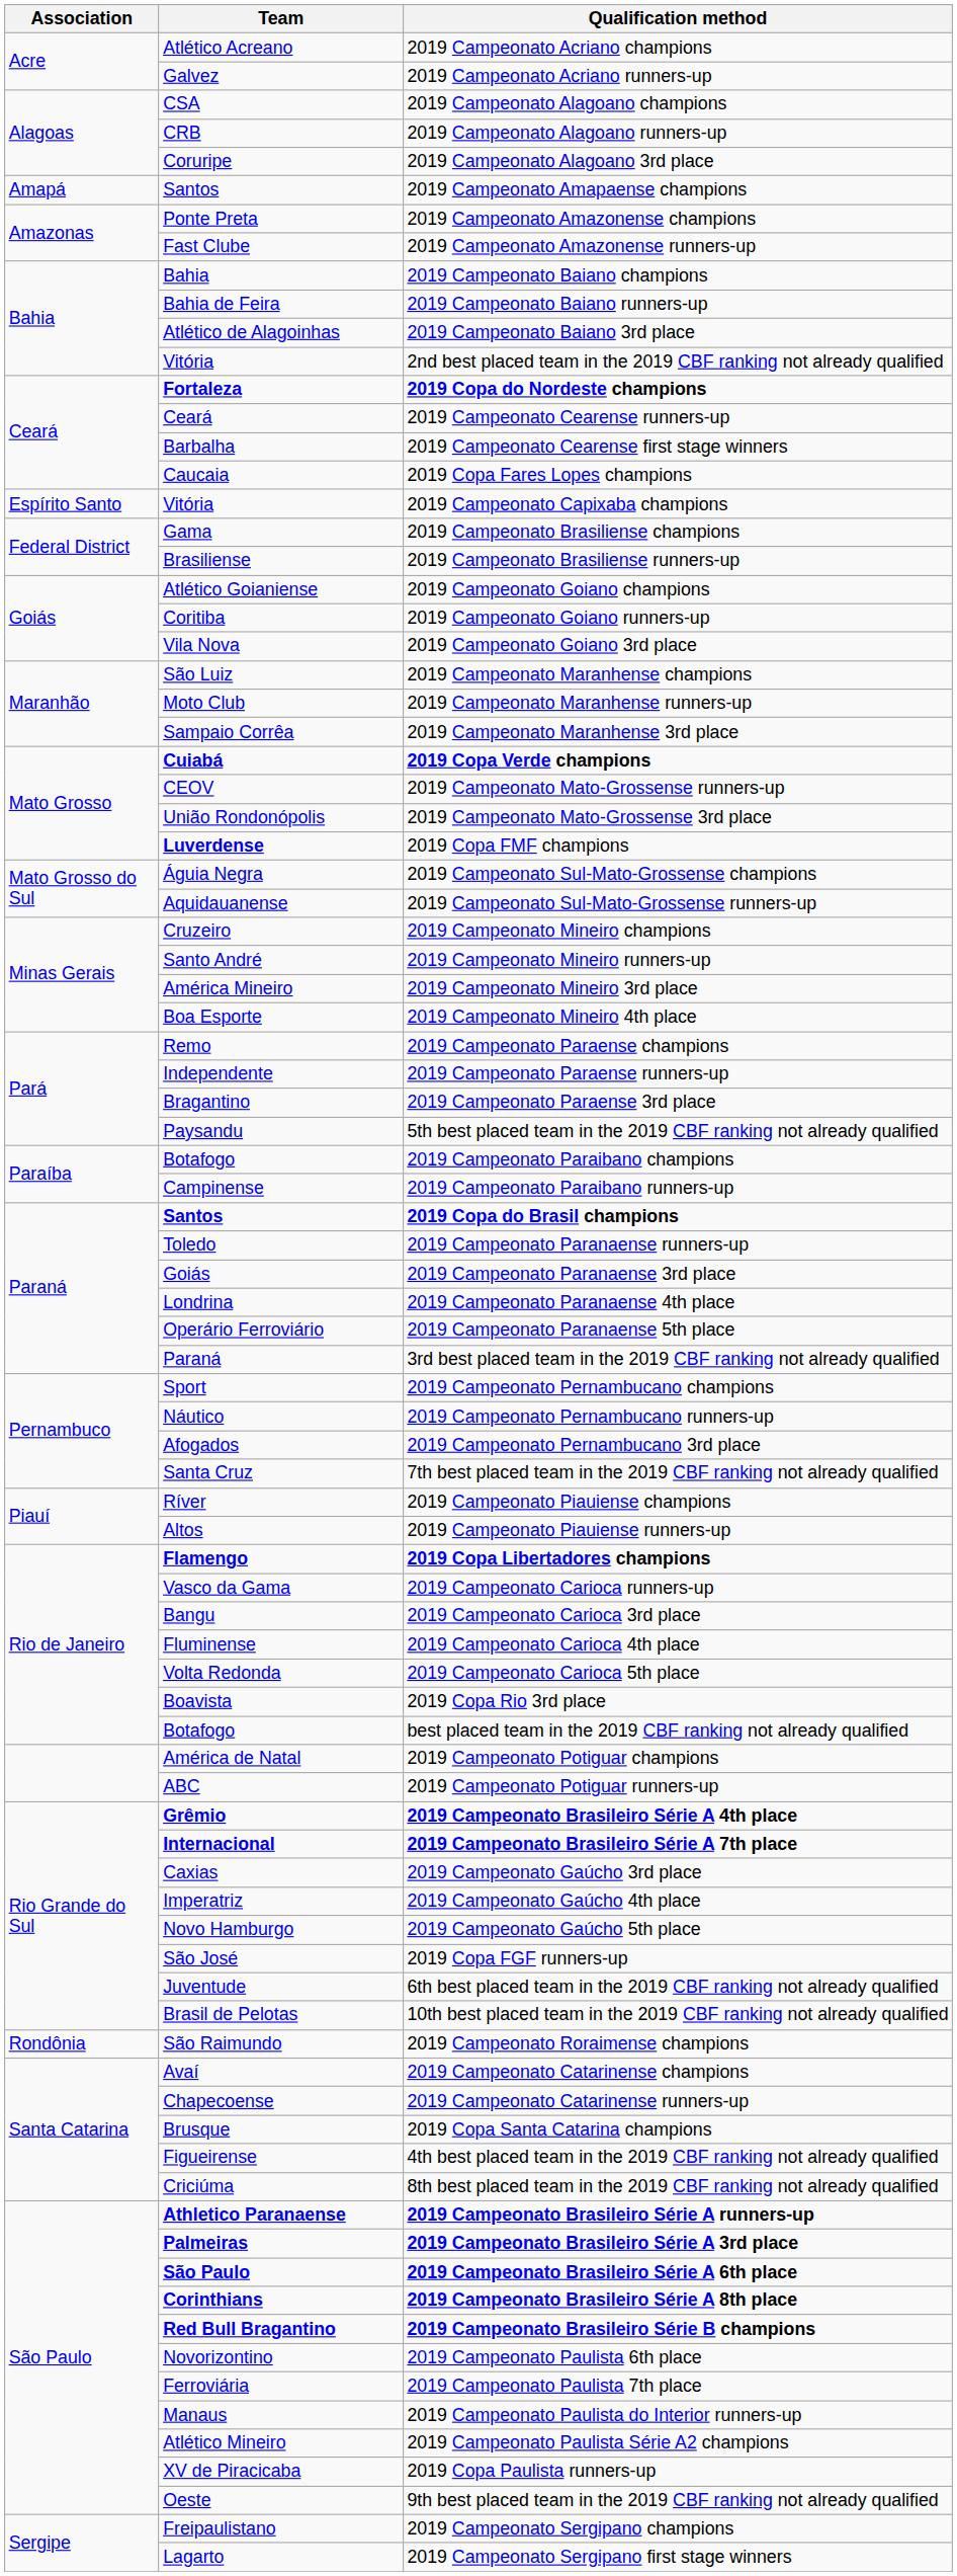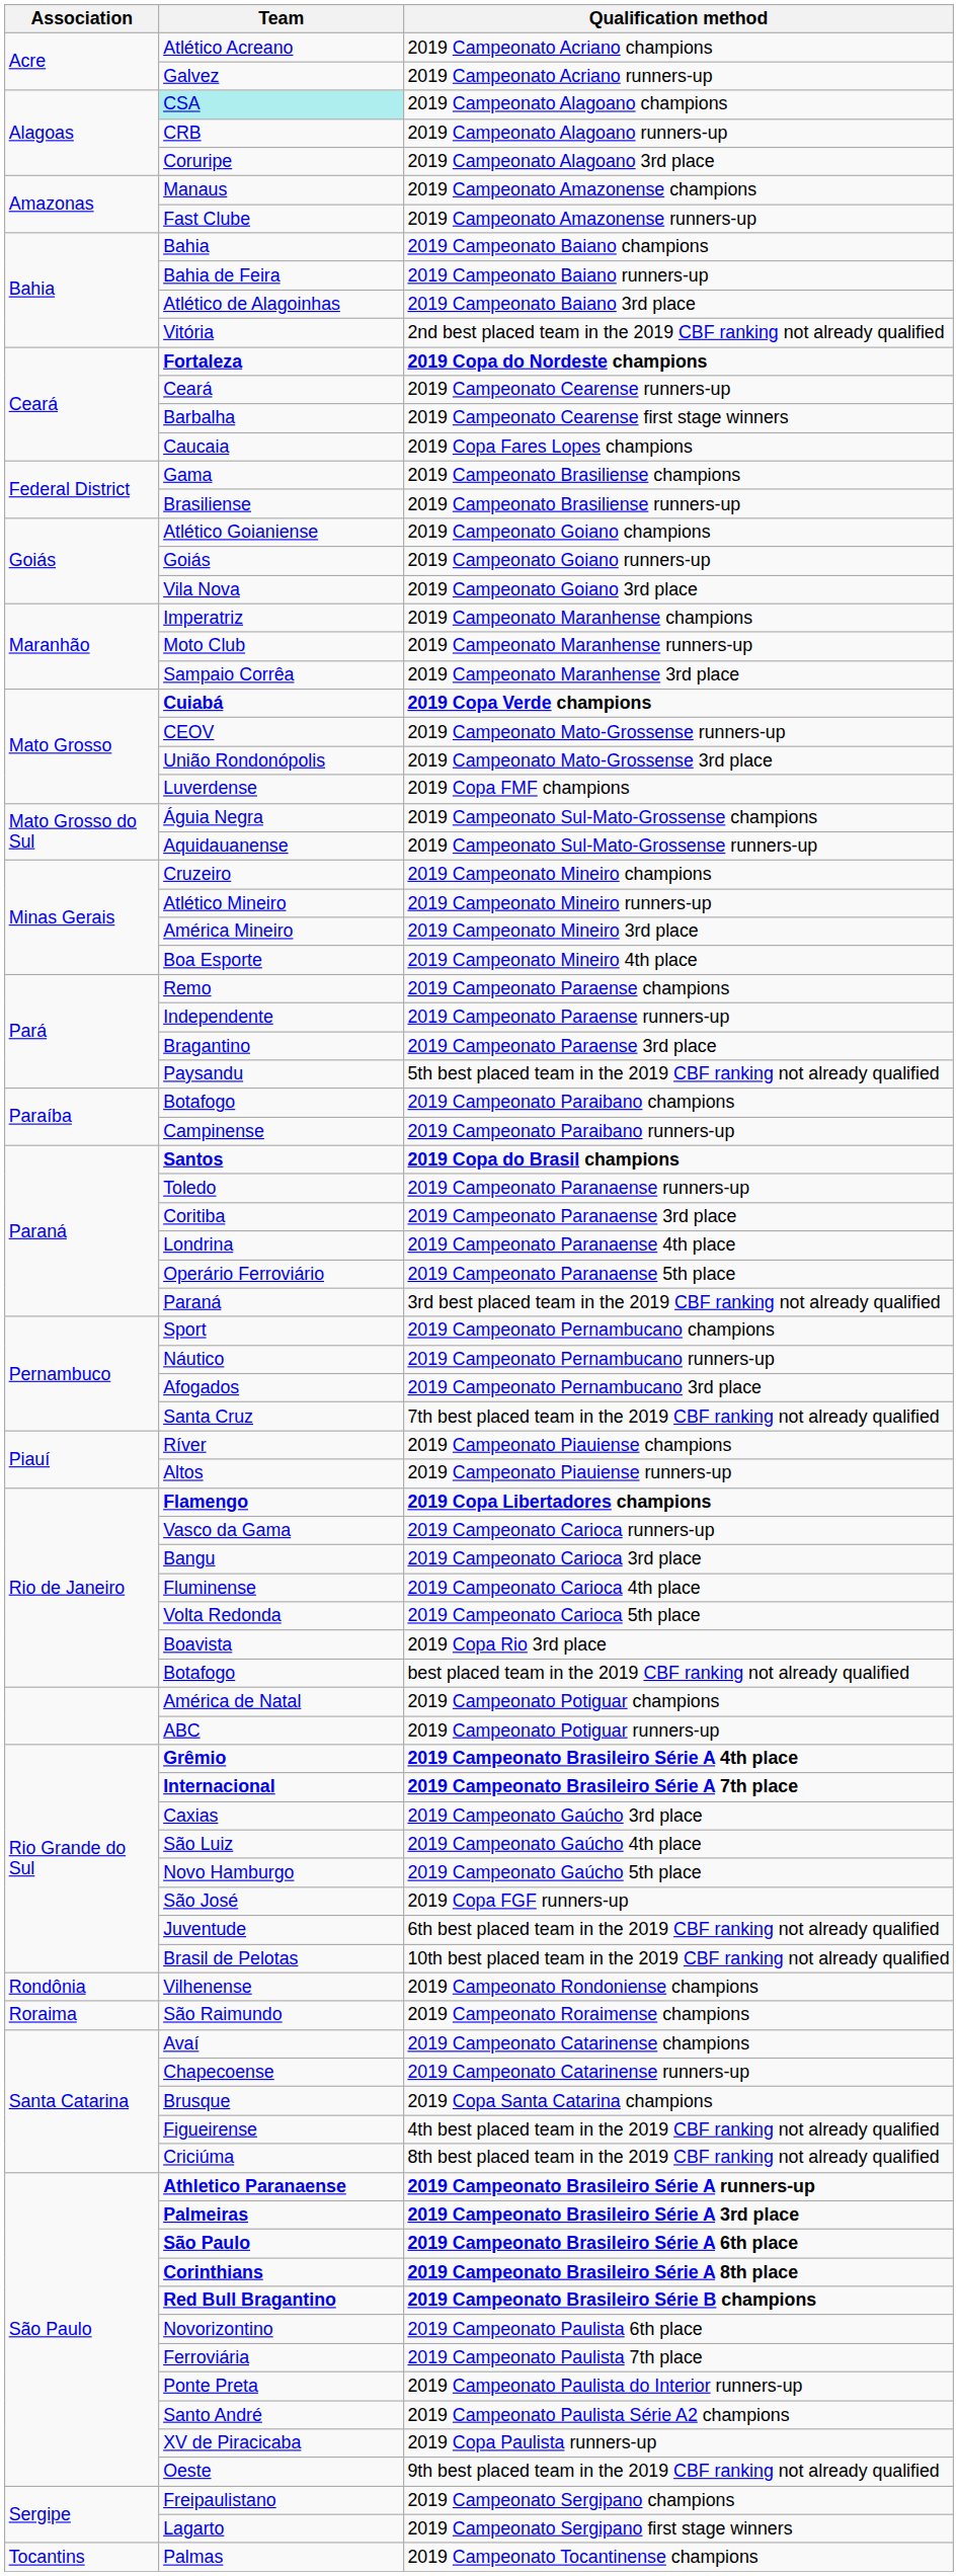2019 Campeonato Alagoano champions | Team: no background -> paleturquoise background
- row: Amapá | Santos | 2019 Campeonato Amapaense champions
2019 Campeonato Amazonense champions | Team: Ponte Preta -> Manaus
- row: Espírito Santo | Vitória | 2019 Campeonato Capixaba champions
2019 Campeonato Goiano runners-up | Team: Coritiba -> Goiás
2019 Campeonato Maranhense champions | Team: São Luiz -> Imperatriz
2019 Copa FMF champions | Team: bold -> normal
2019 Campeonato Mineiro runners-up | Team: Santo André -> Atlético Mineiro
2019 Campeonato Paranaense 3rd place | Team: Goiás -> Coritiba
2019 Campeonato Gaúcho 4th place | Team: Imperatriz -> São Luiz
+ row: Rondônia | Vilhenense | 2019 Campeonato Rondoniense champions
2019 Campeonato Roraimense champions | Association: Rondônia -> Roraima
2019 Campeonato Paulista do Interior runners-up | Team: Manaus -> Ponte Preta
2019 Campeonato Paulista Série A2 champions | Team: Atlético Mineiro -> Santo André
+ row: Tocantins | Palmas | 2019 Campeonato Tocantinense champions
